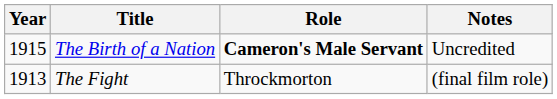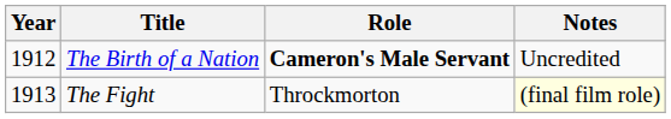The Birth of a Nation | Year: 1915 -> 1912
The Fight | Notes: no background -> lightyellow background
